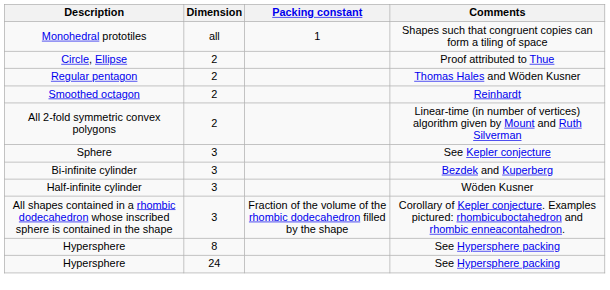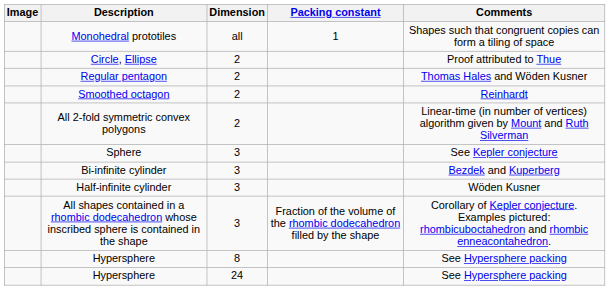+ column: Image
